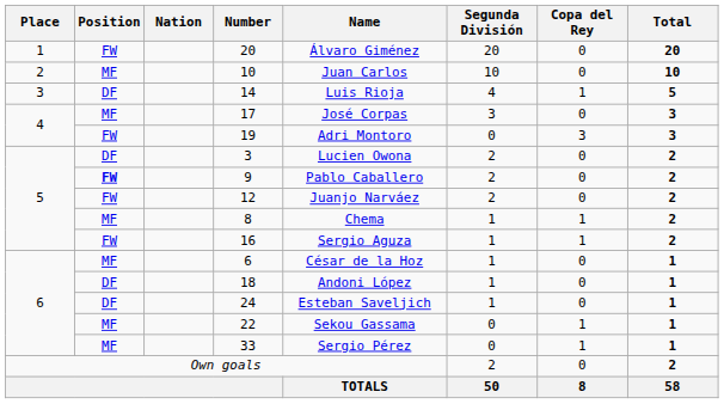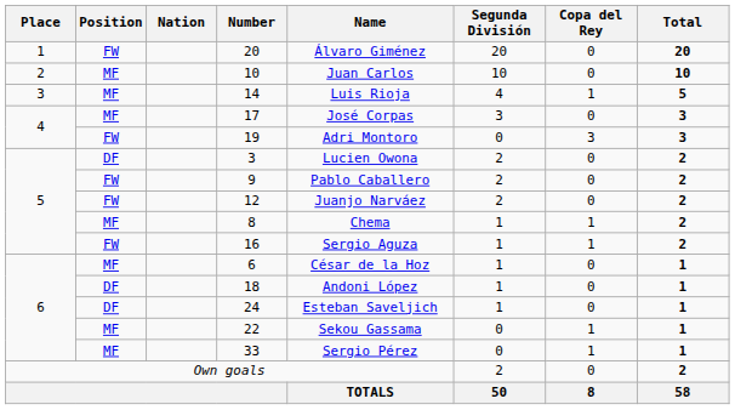14 | Position: DF -> MF
9 | Position: bold -> normal
